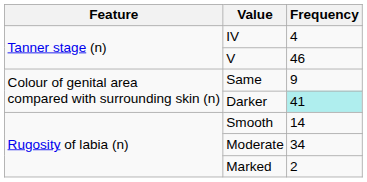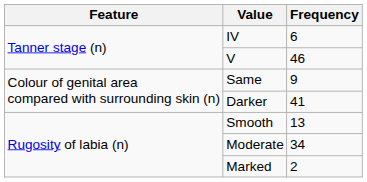IV | Frequency: 4 -> 6
Darker | Frequency: paleturquoise background -> no background
Smooth | Frequency: 14 -> 13
